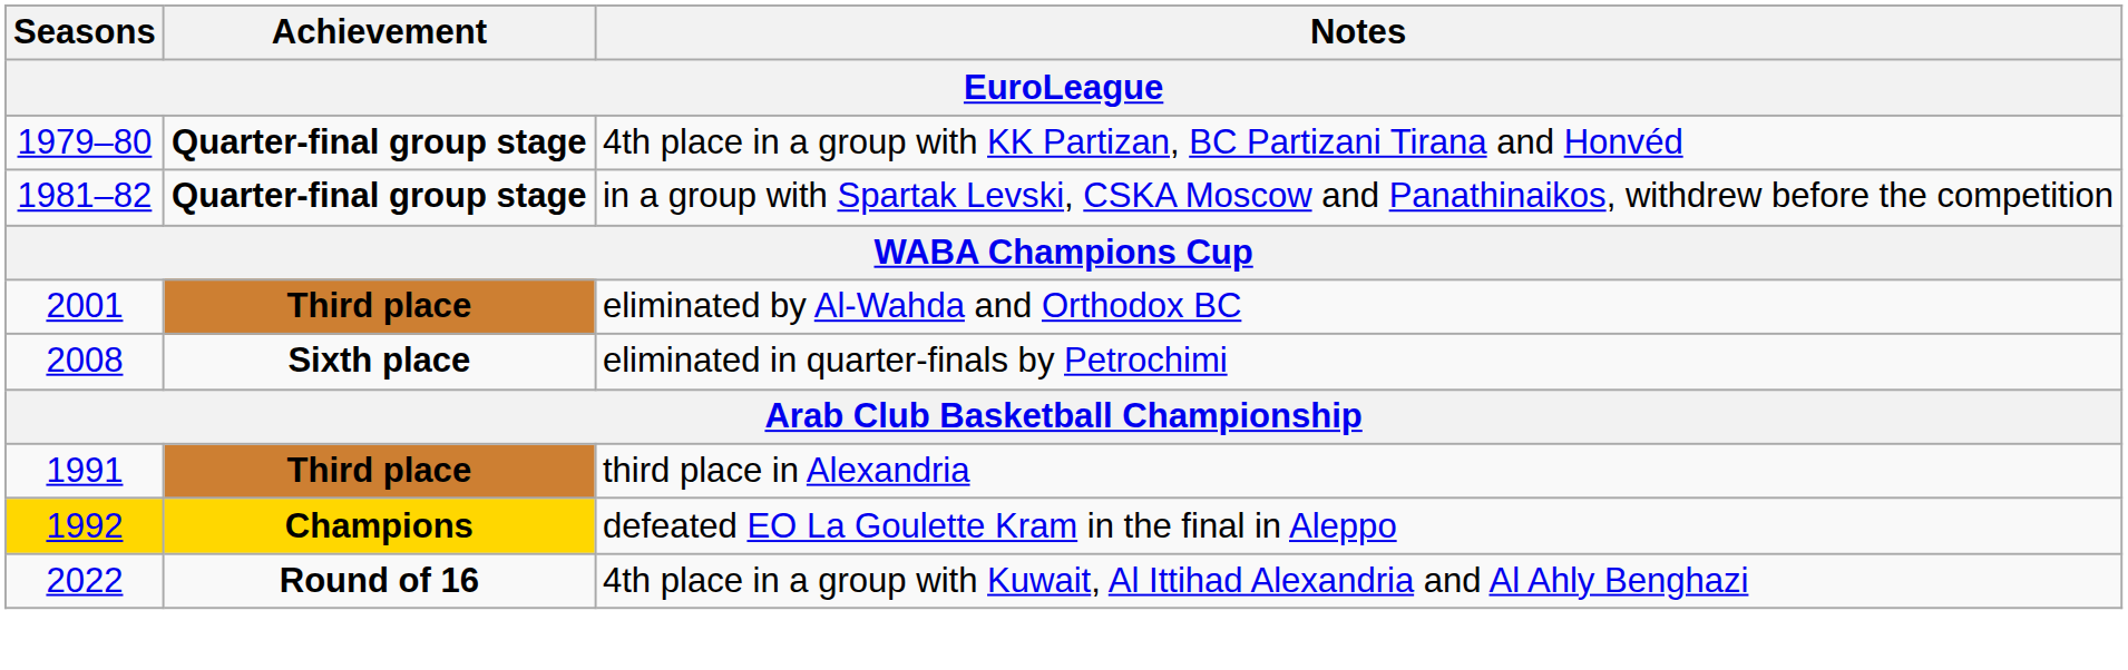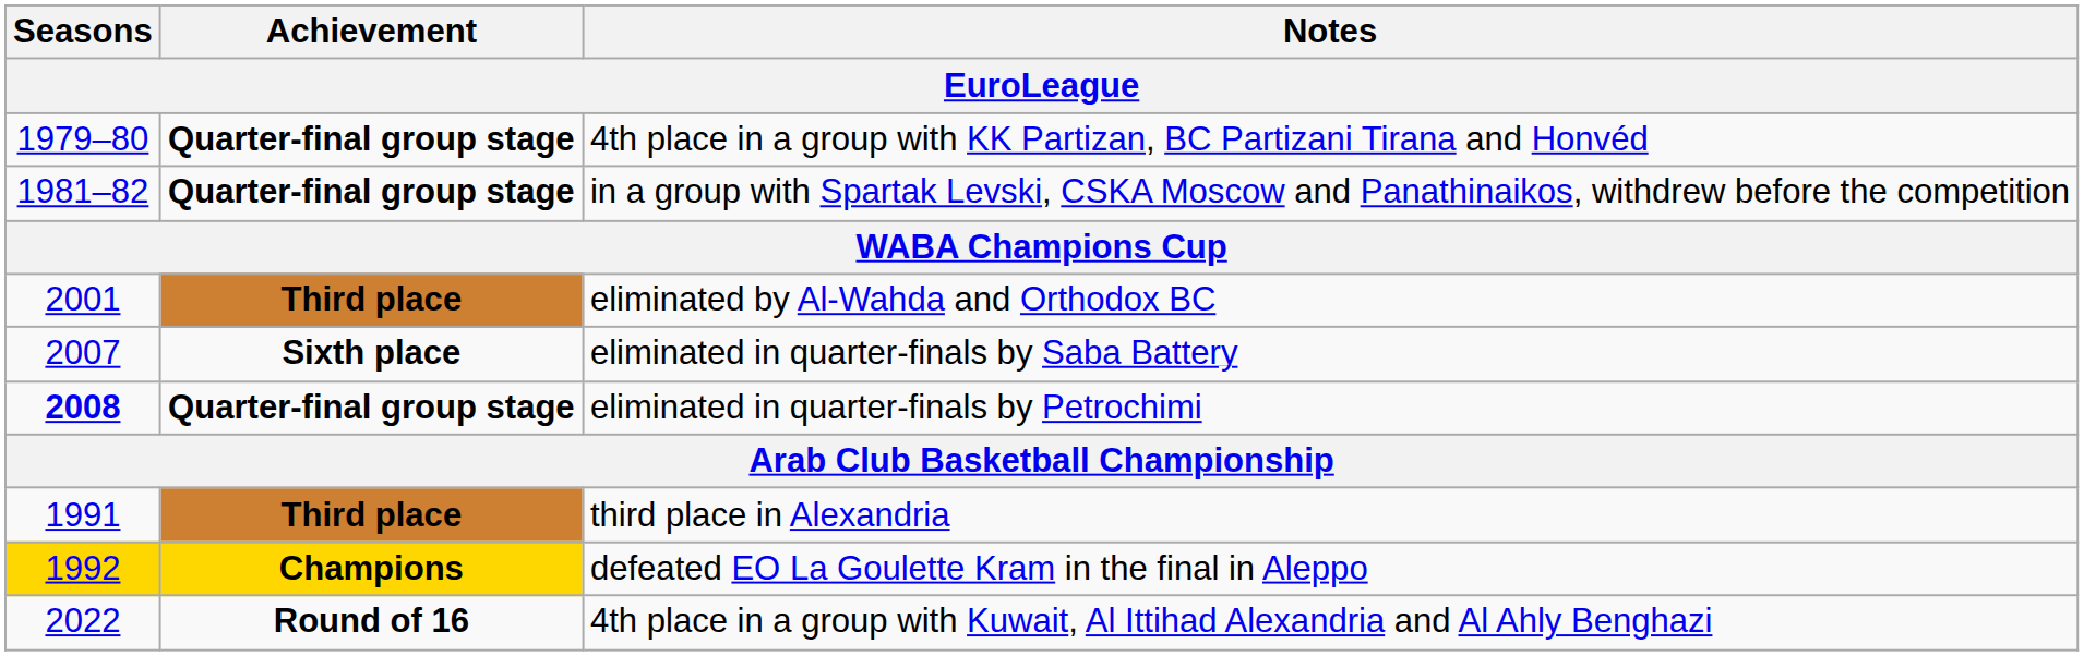+ row: 2007 | Sixth place | eliminated in quarter-finals by Saba Battery
eliminated in quarter-finals by Petrochimi | Seasons: normal -> bold
eliminated in quarter-finals by Petrochimi | Achievement: Sixth place -> Quarter-final group stage
